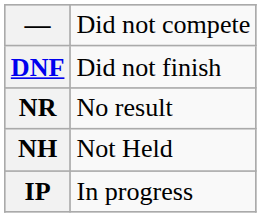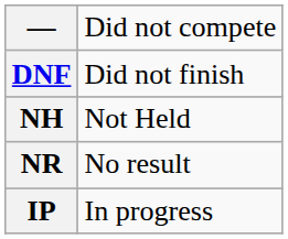rows swapped: NH <-> NR
